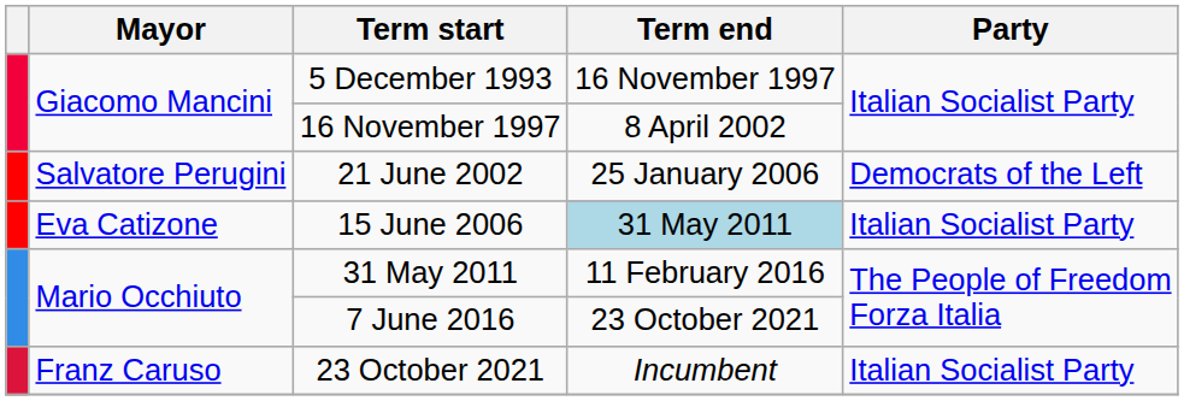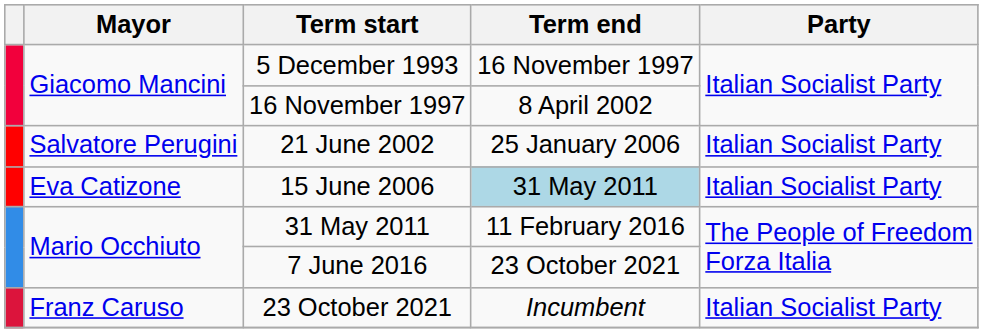21 June 2002 | Party: Democrats of the Left -> Italian Socialist Party
